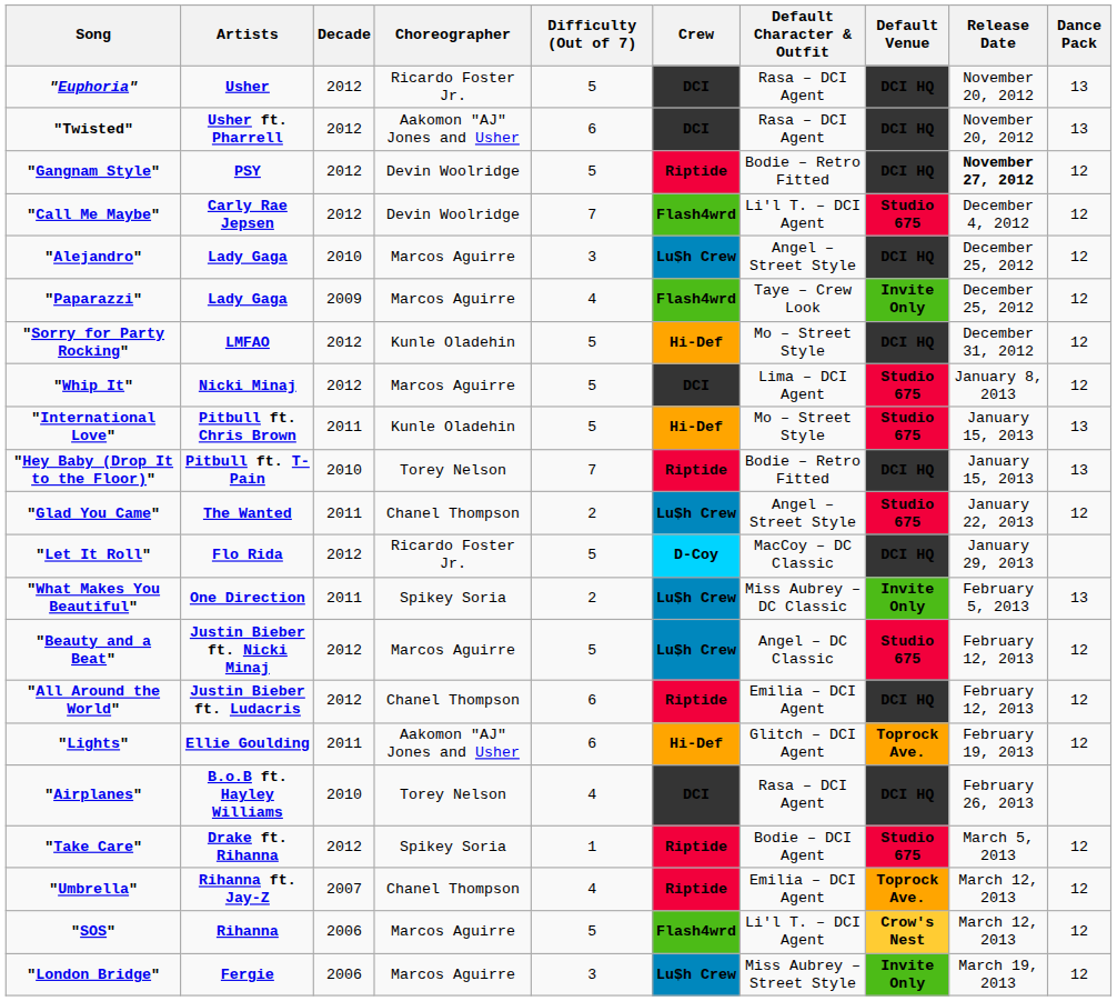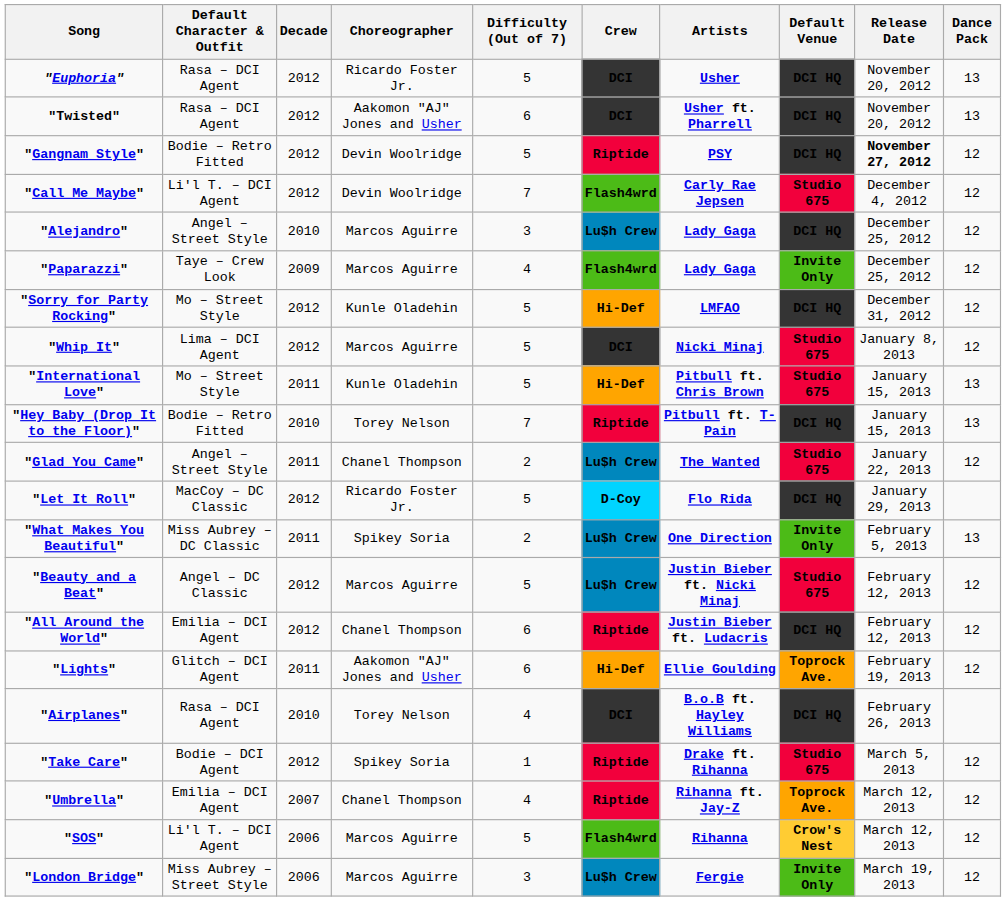columns swapped: Artists <-> Default Character & Outfit
